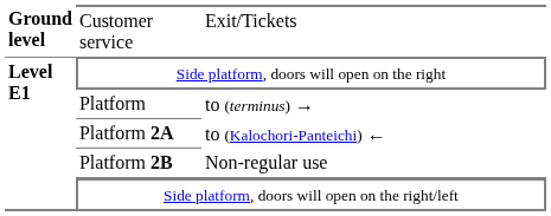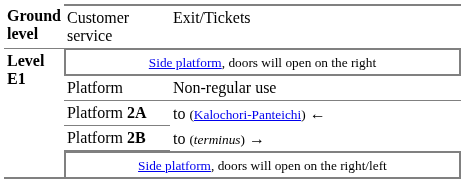Platform | column 3: to (terminus) → -> Non-regular use
Platform 2B | column 3: Non-regular use -> to (terminus) →
